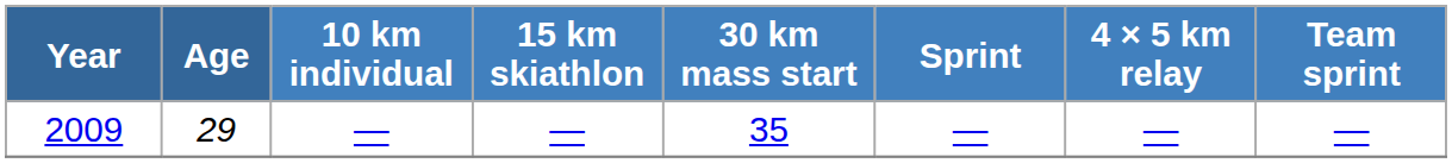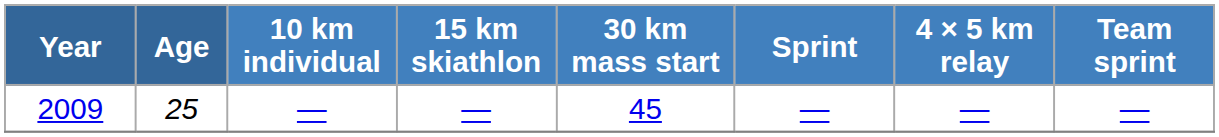2009 | Age: 29 -> 25
2009 | 30 km mass start: 35 -> 45
